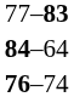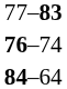rows swapped: 84–64 <-> 76–74
